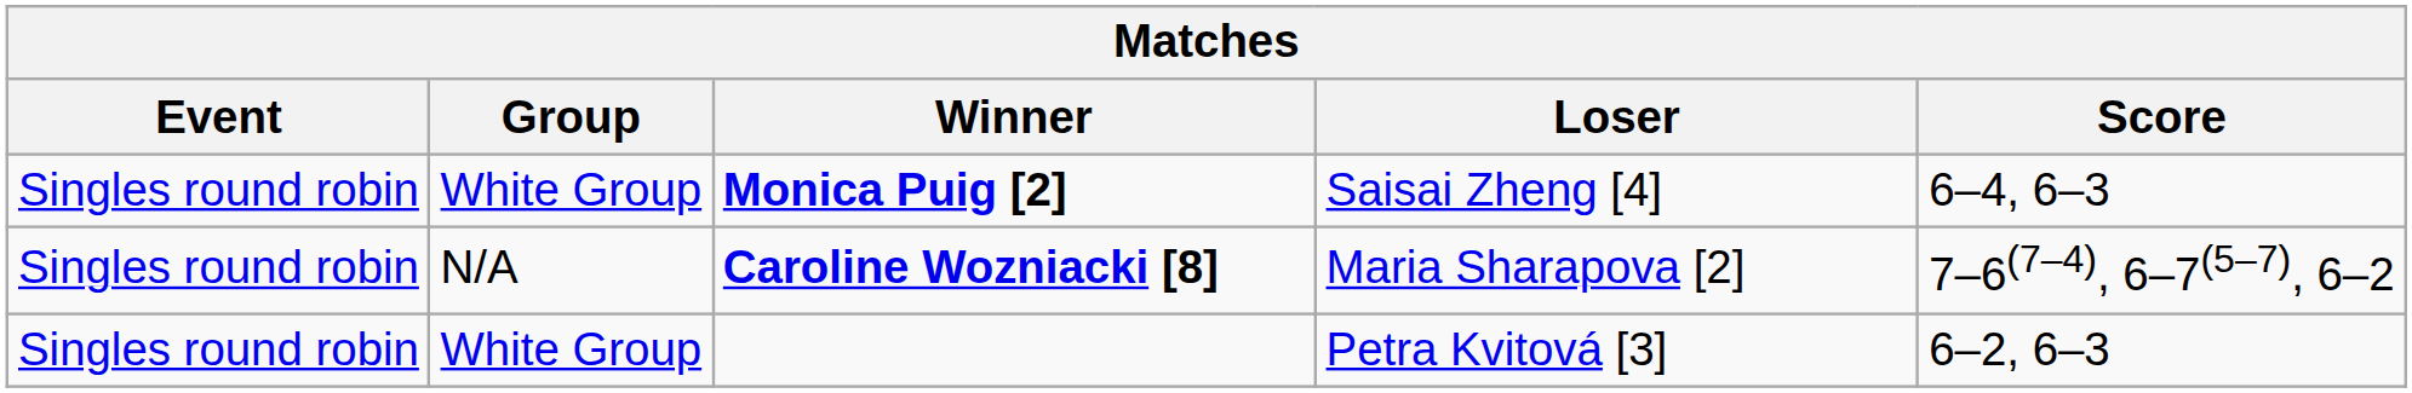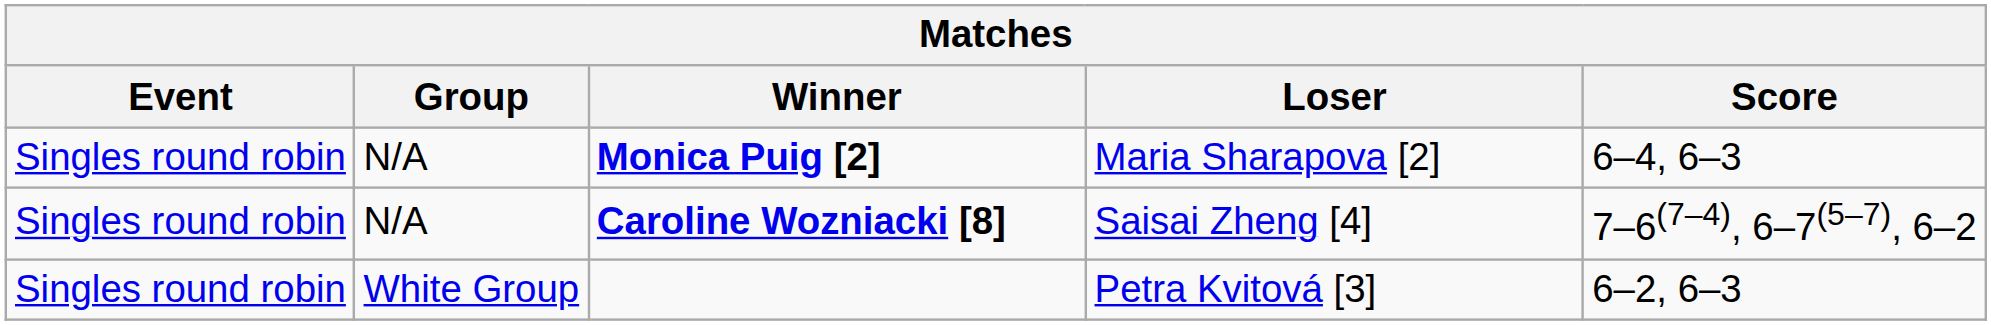Monica Puig [2] | Group: White Group -> N/A
Monica Puig [2] | Loser: Saisai Zheng [4] -> Maria Sharapova [2]
Caroline Wozniacki [8] | Loser: Maria Sharapova [2] -> Saisai Zheng [4]
